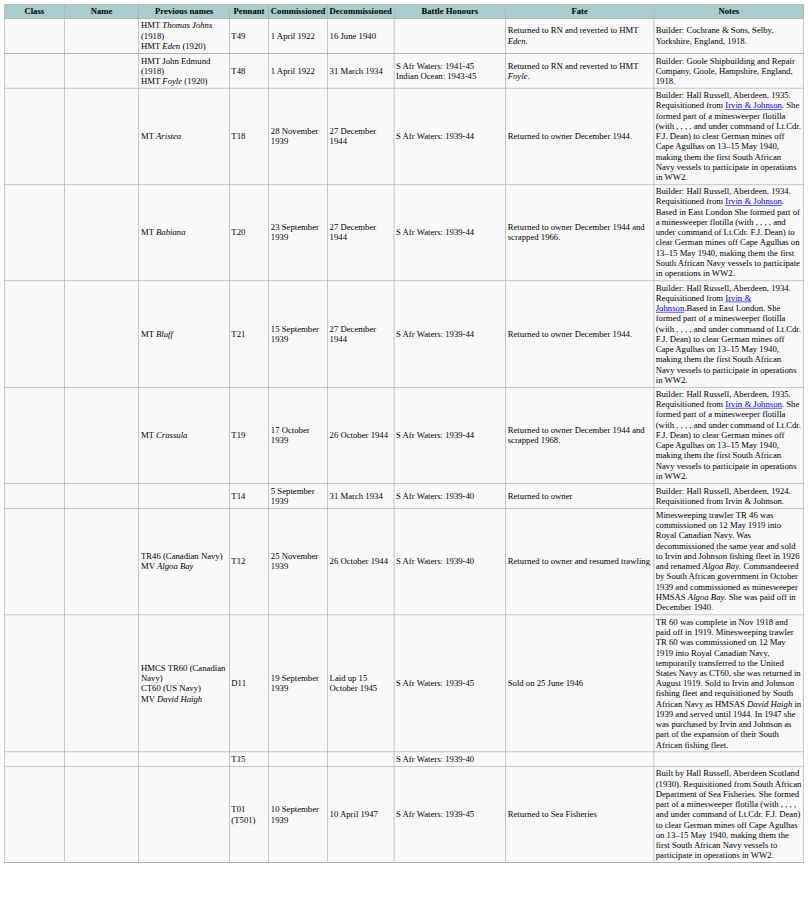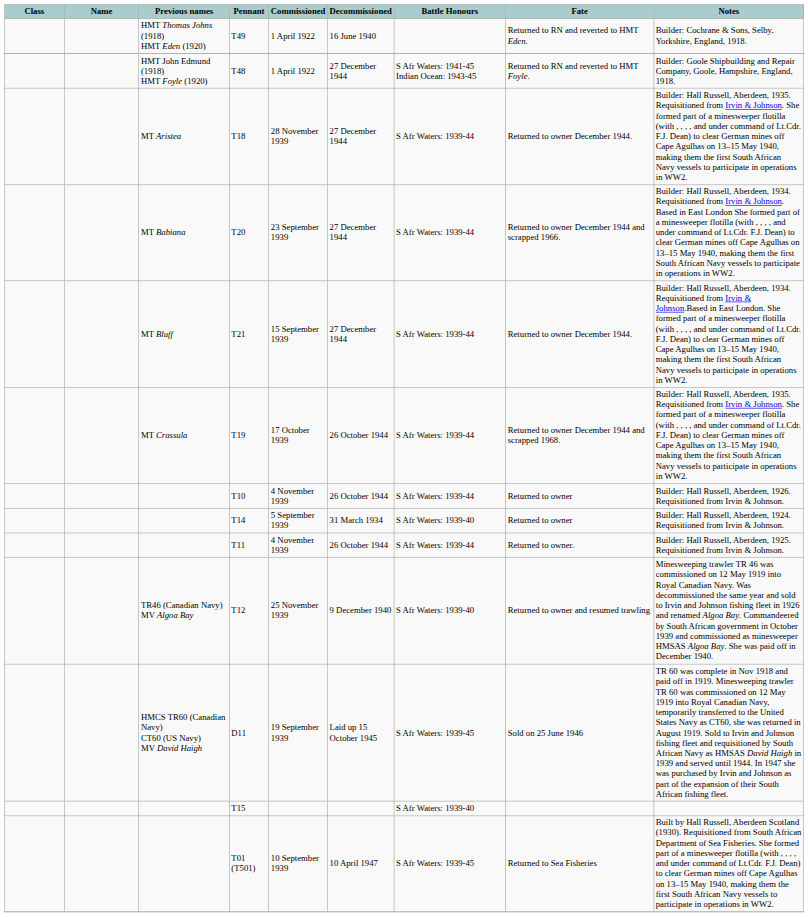T48 | Decommissioned: 31 March 1934 -> 27 December 1944
+ row: T10 | 4 November 1939 | 26 October 1944 | S Afr Waters: 1939-44 | Returned to owner | Builder: Hall Russell, Aberdeen, 1926. Requisitioned from Irvin & Johnson.
+ row: T11 | 4 November 1939 | 26 October 1944 | S Afr Waters: 1939-44 | Returned to owner. | Builder: Hall Russell, Aberdeen, 1925. Requisitioned from Irvin & Johnson.
T12 | Decommissioned: 26 October 1944 -> 9 December 1940
